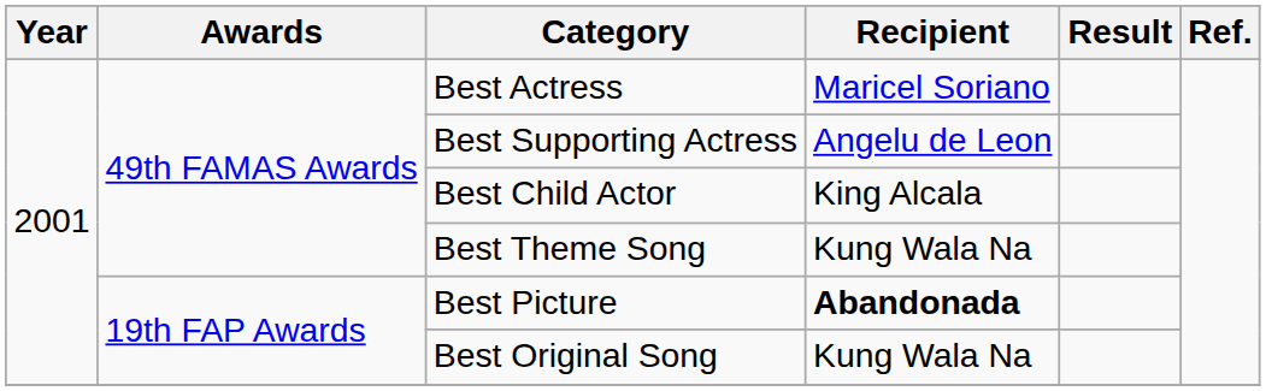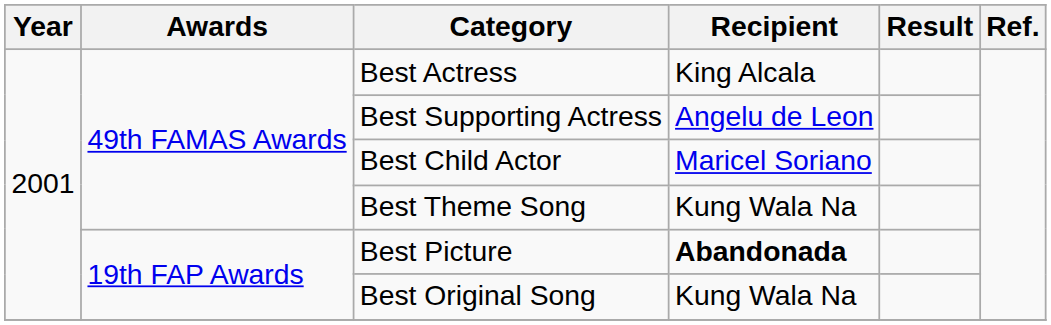Best Actress | Recipient: Maricel Soriano -> King Alcala
Best Child Actor | Recipient: King Alcala -> Maricel Soriano
